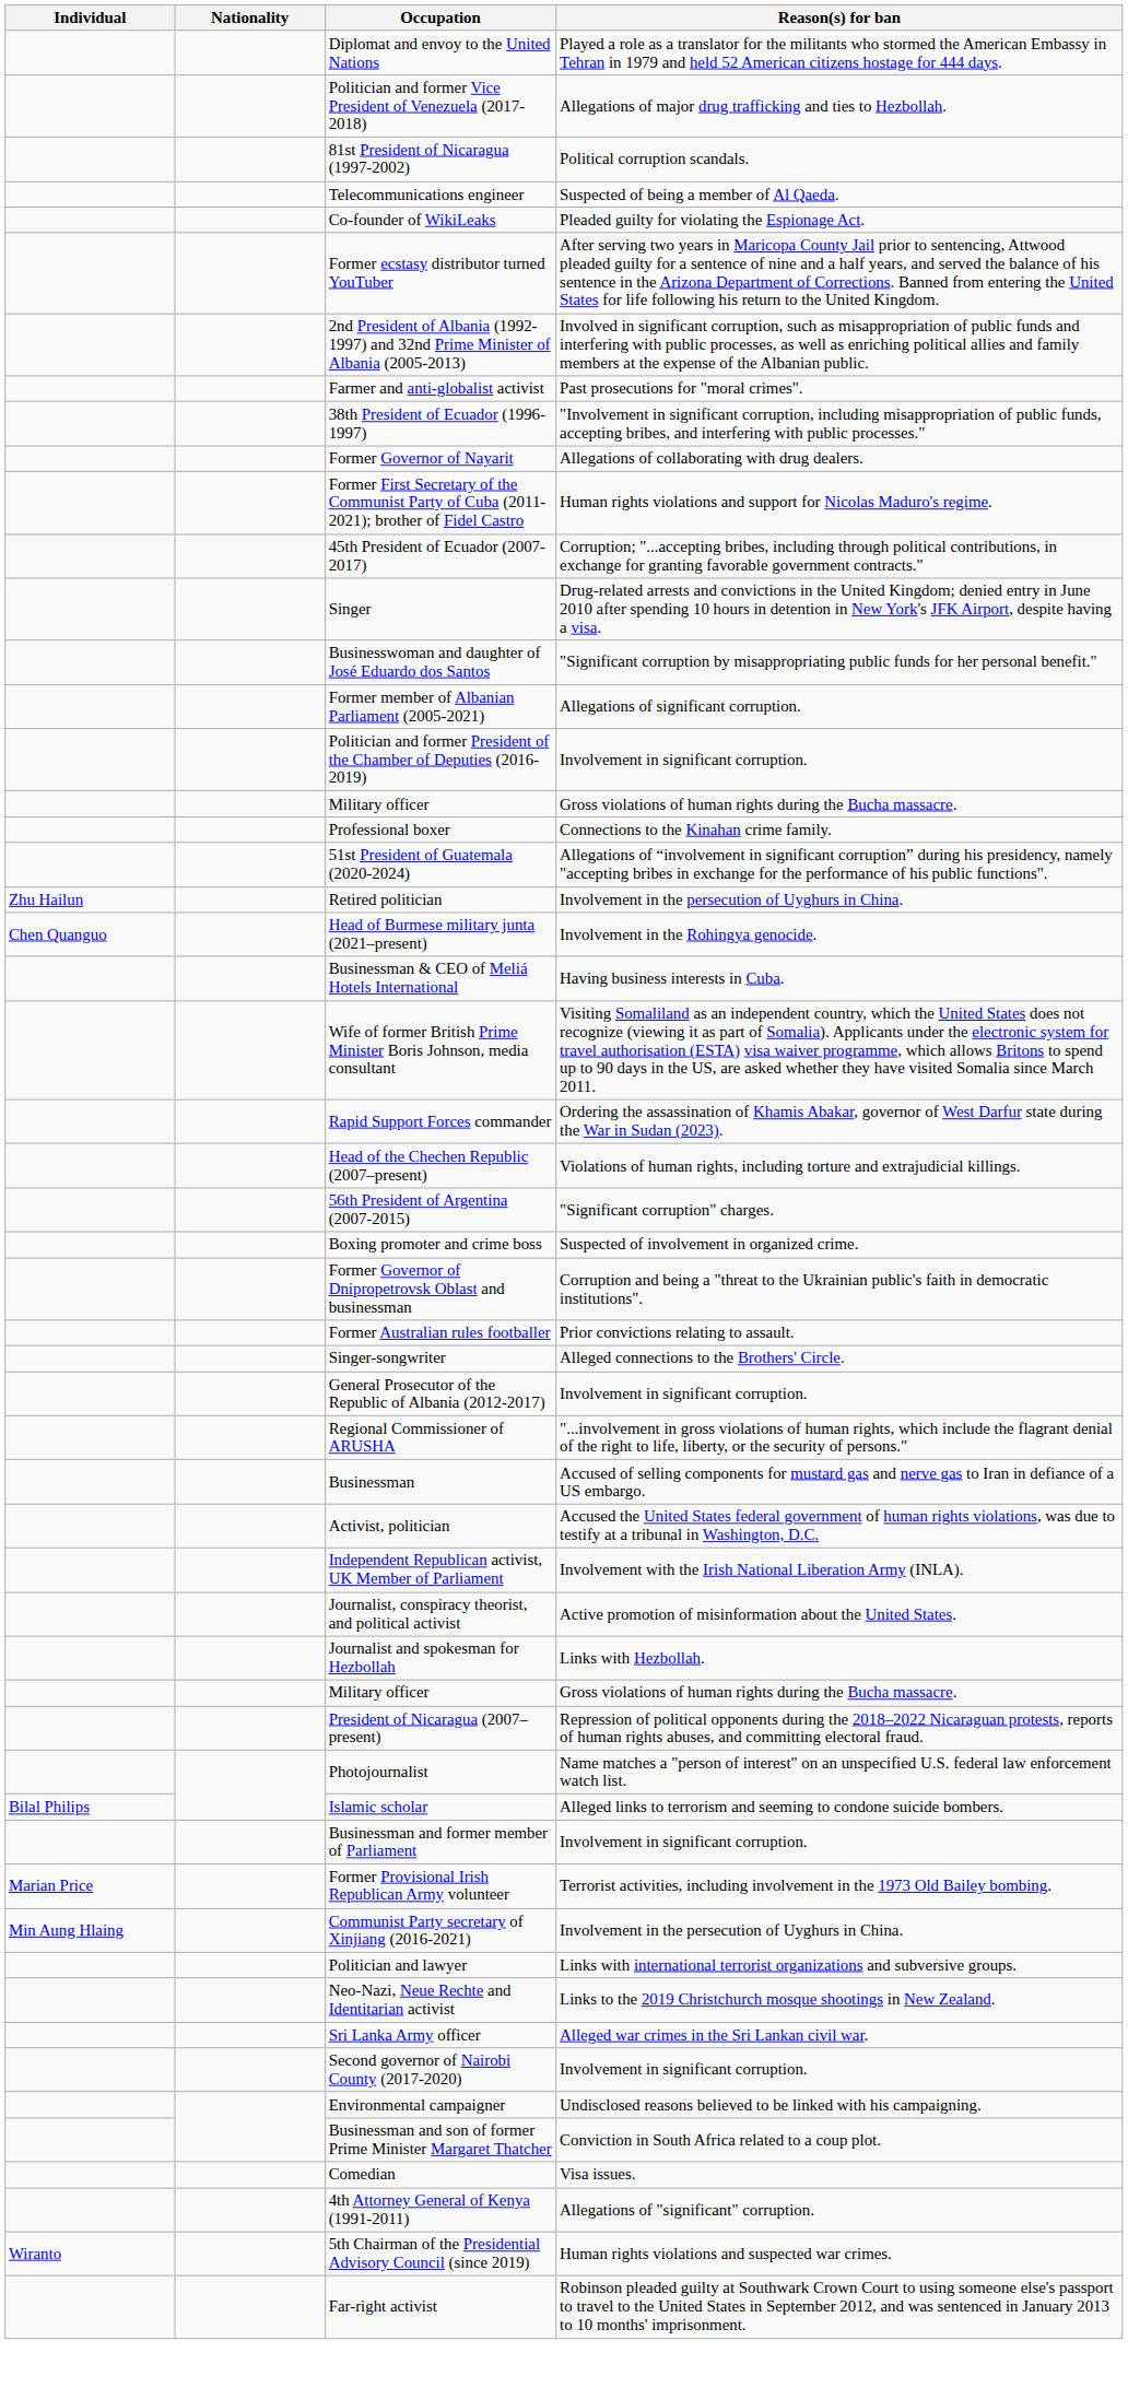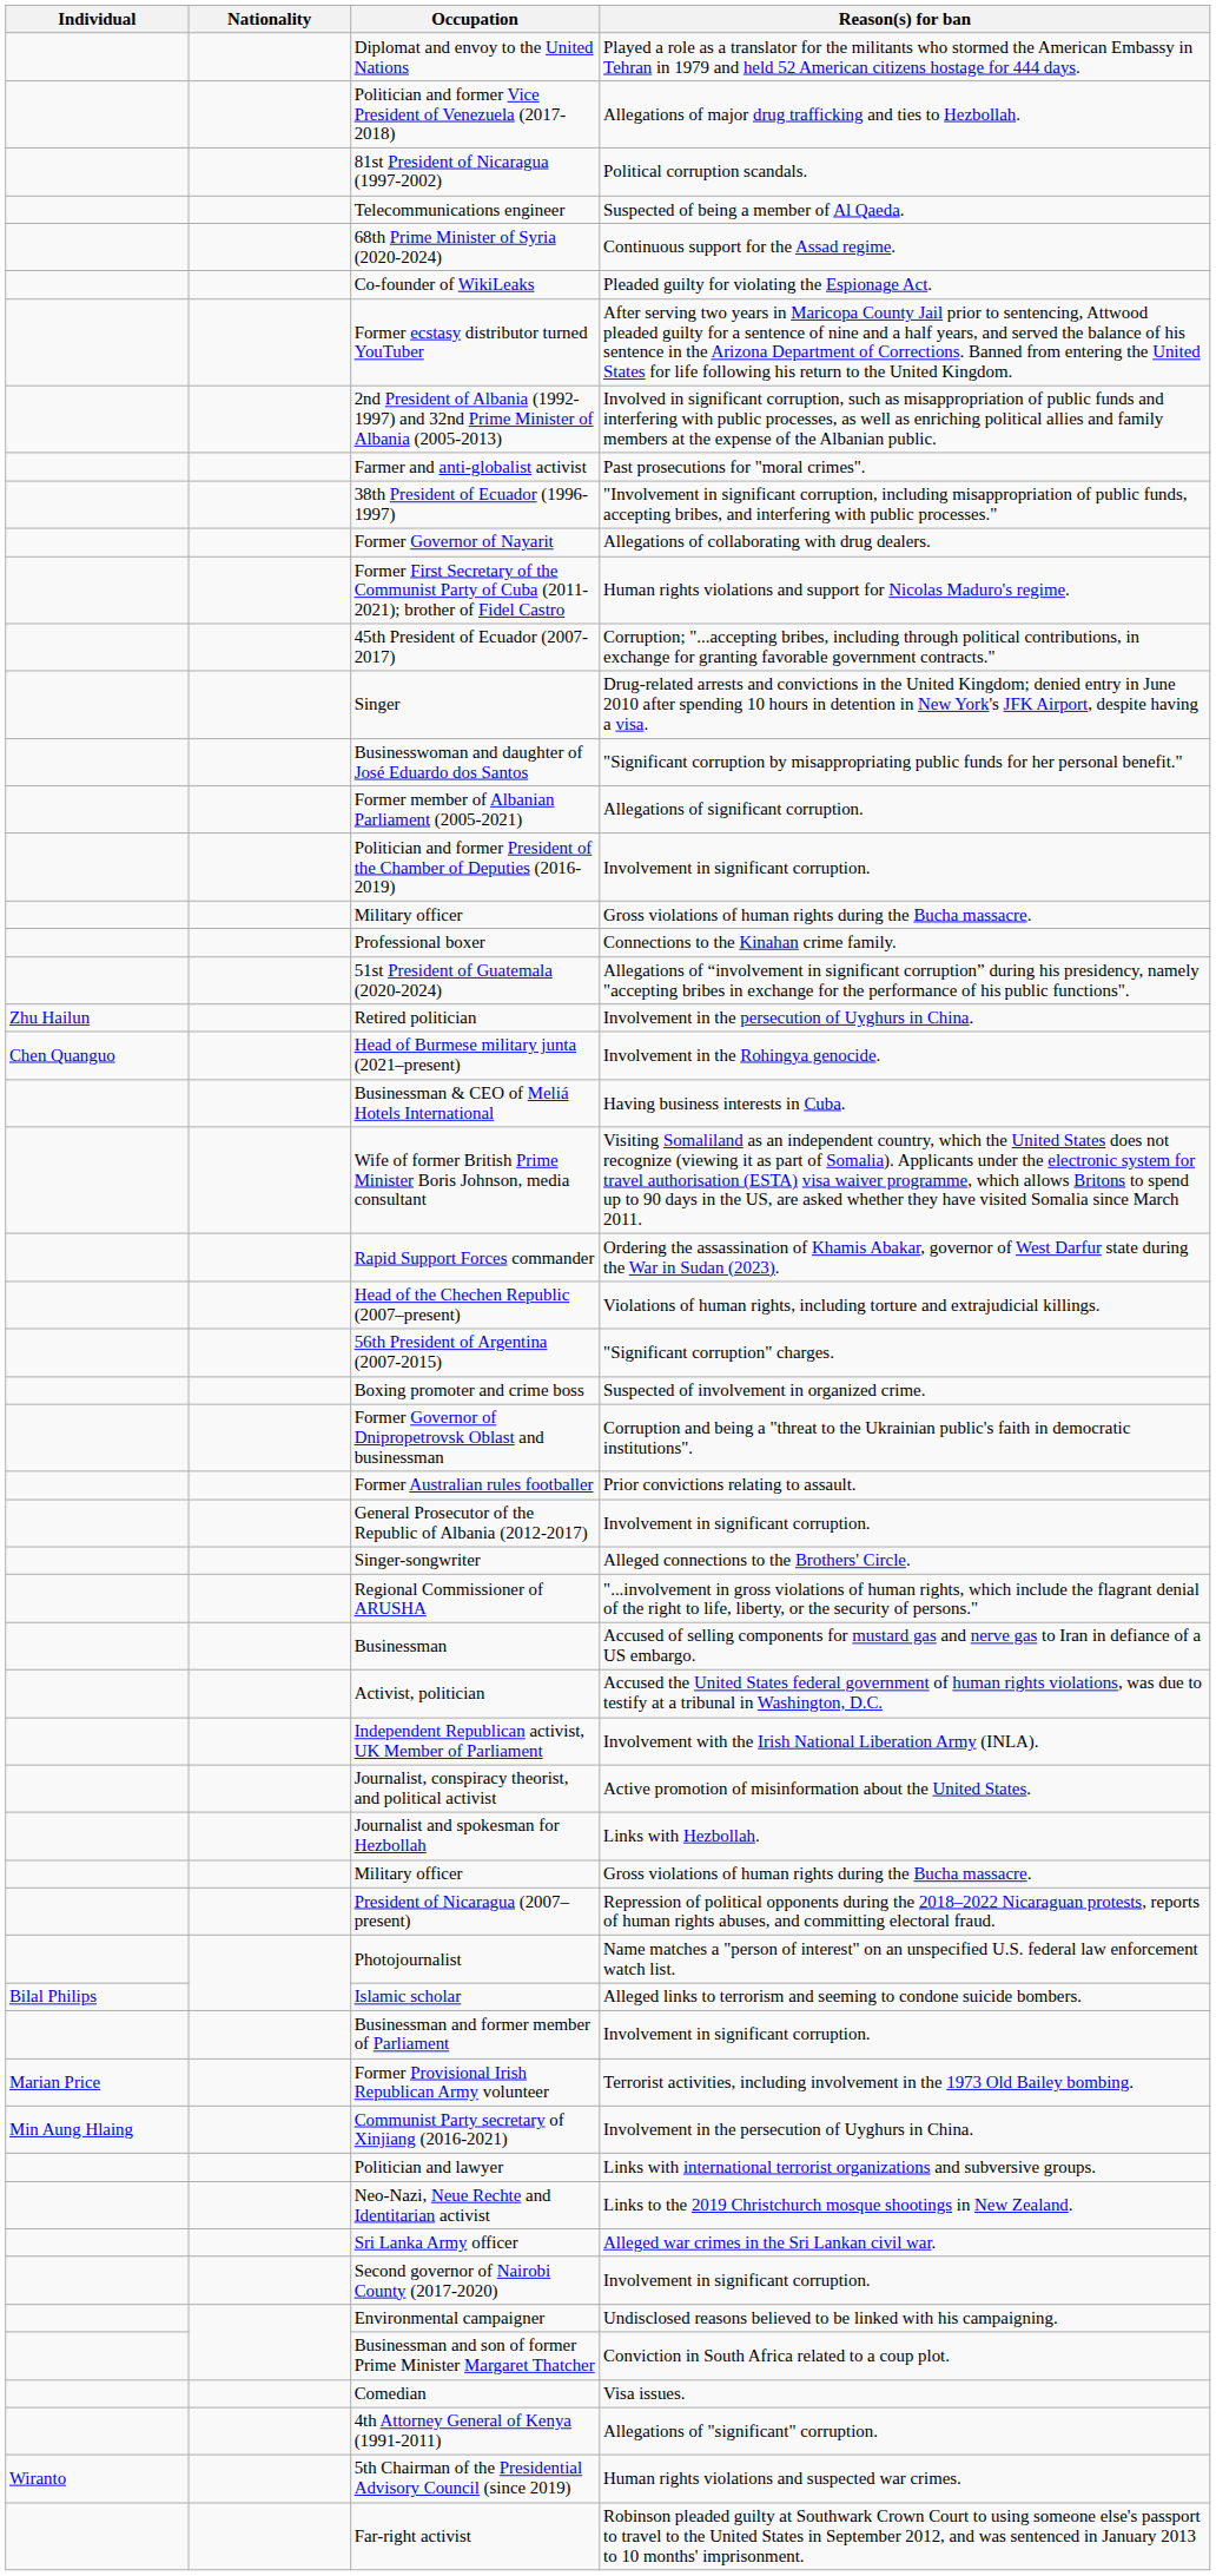+ row: 68th Prime Minister of Syria (2020-2024) | Continuous support for the Assad regime.
rows swapped: Singer-songwriter <-> General Prosecutor of the Republic of Albania (2012-2017)
